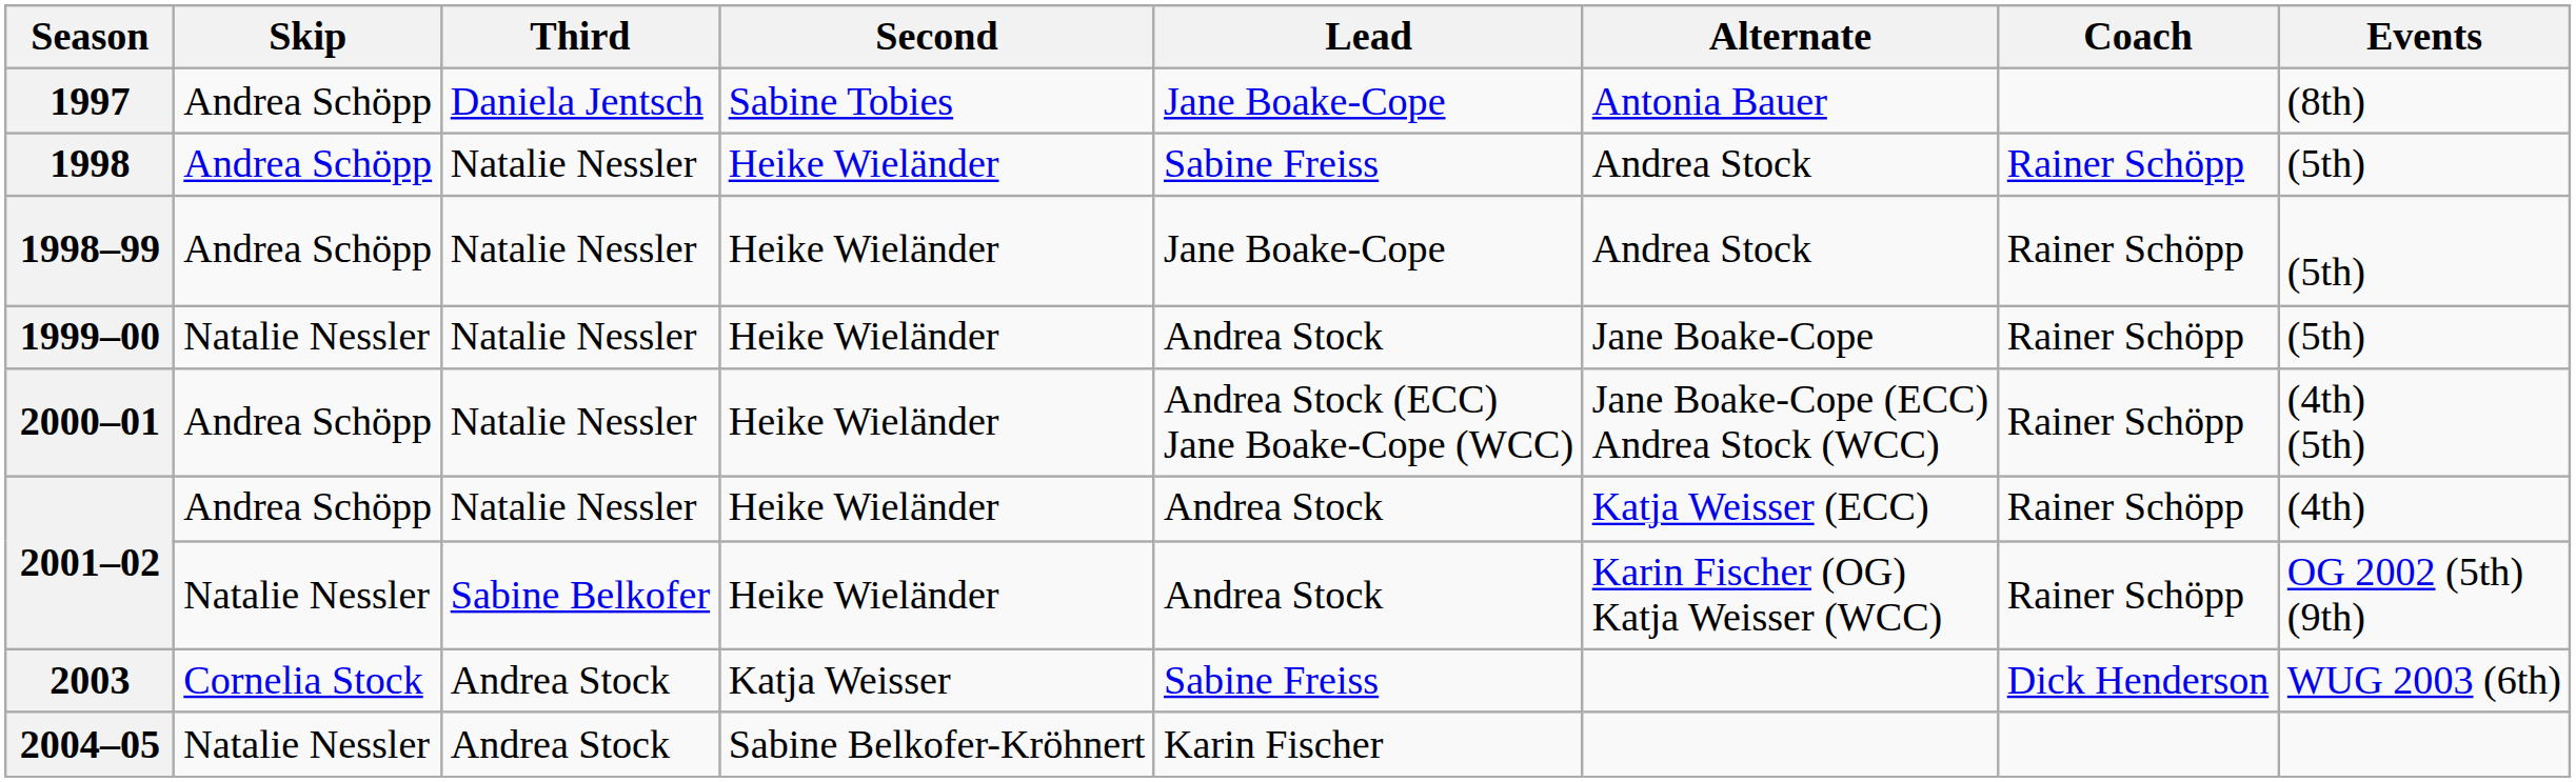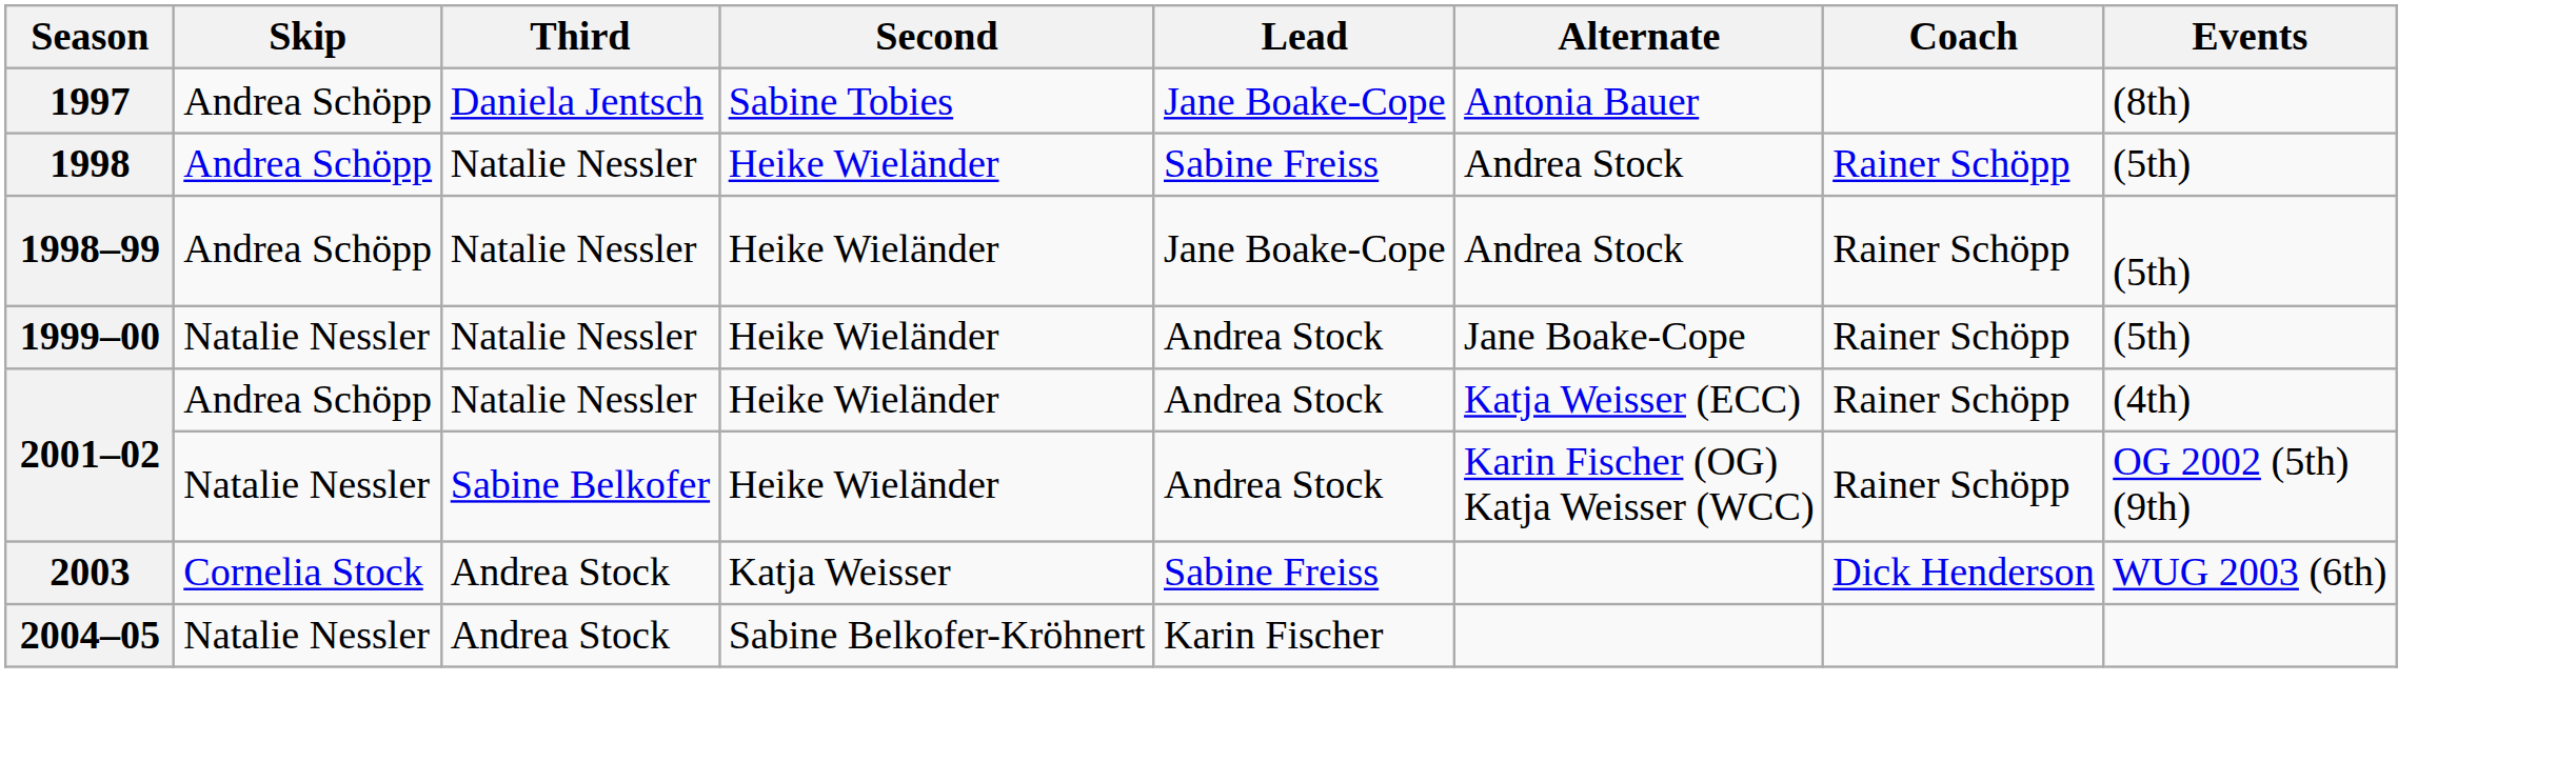- row: 2000–01 | Andrea Schöpp | Natalie Nessler | Heike Wieländer | Andrea Stock (ECC) Jane Boake-Cope (WCC) | Jane Boake-Cope (ECC) Andrea Stock (WCC) | Rainer Schöpp | (4th) (5th)
